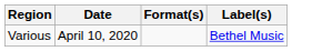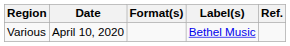+ column: Ref.
